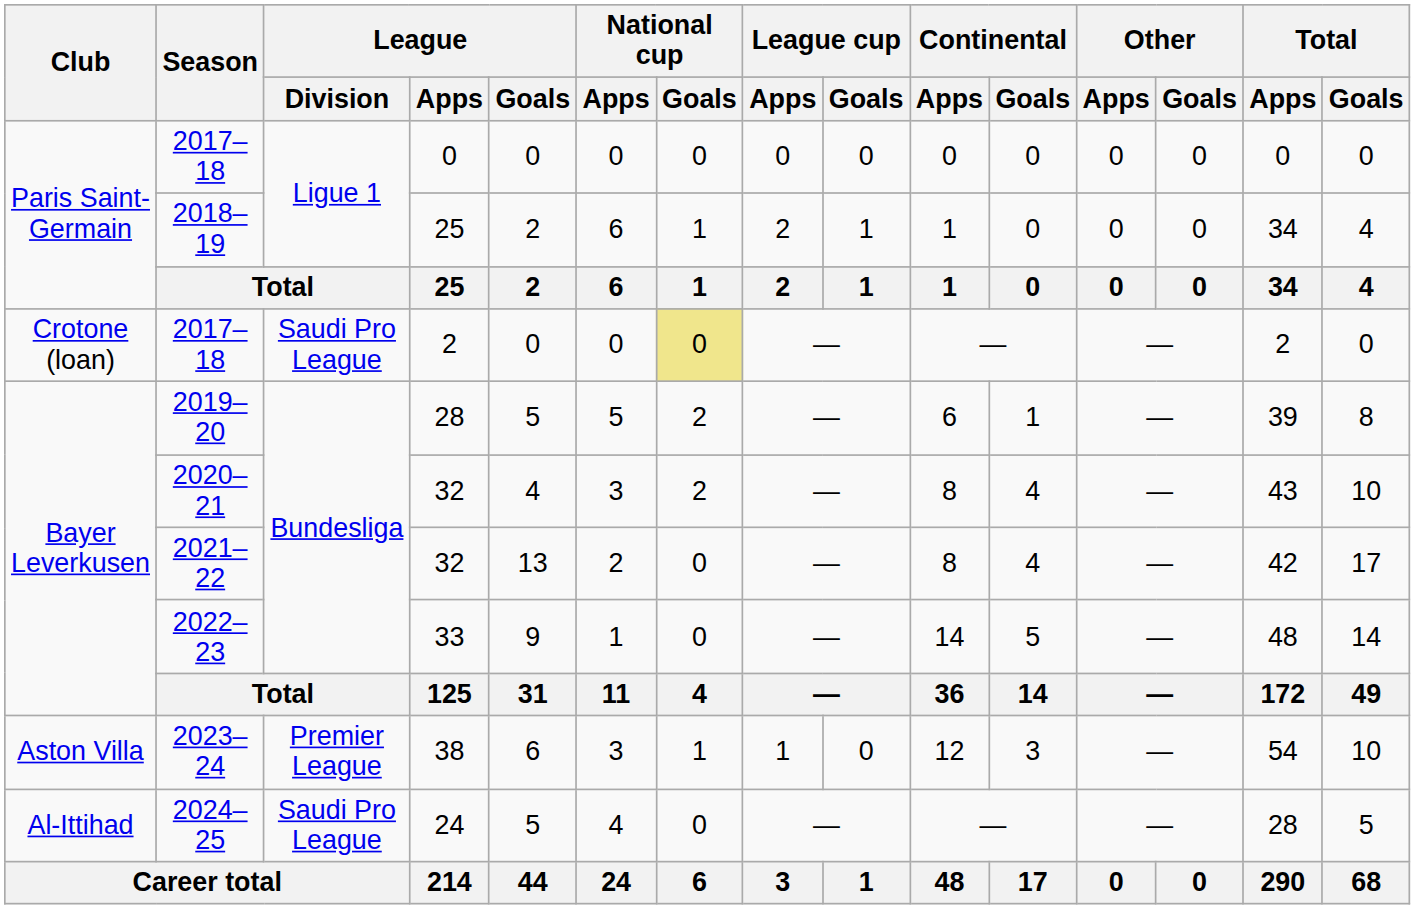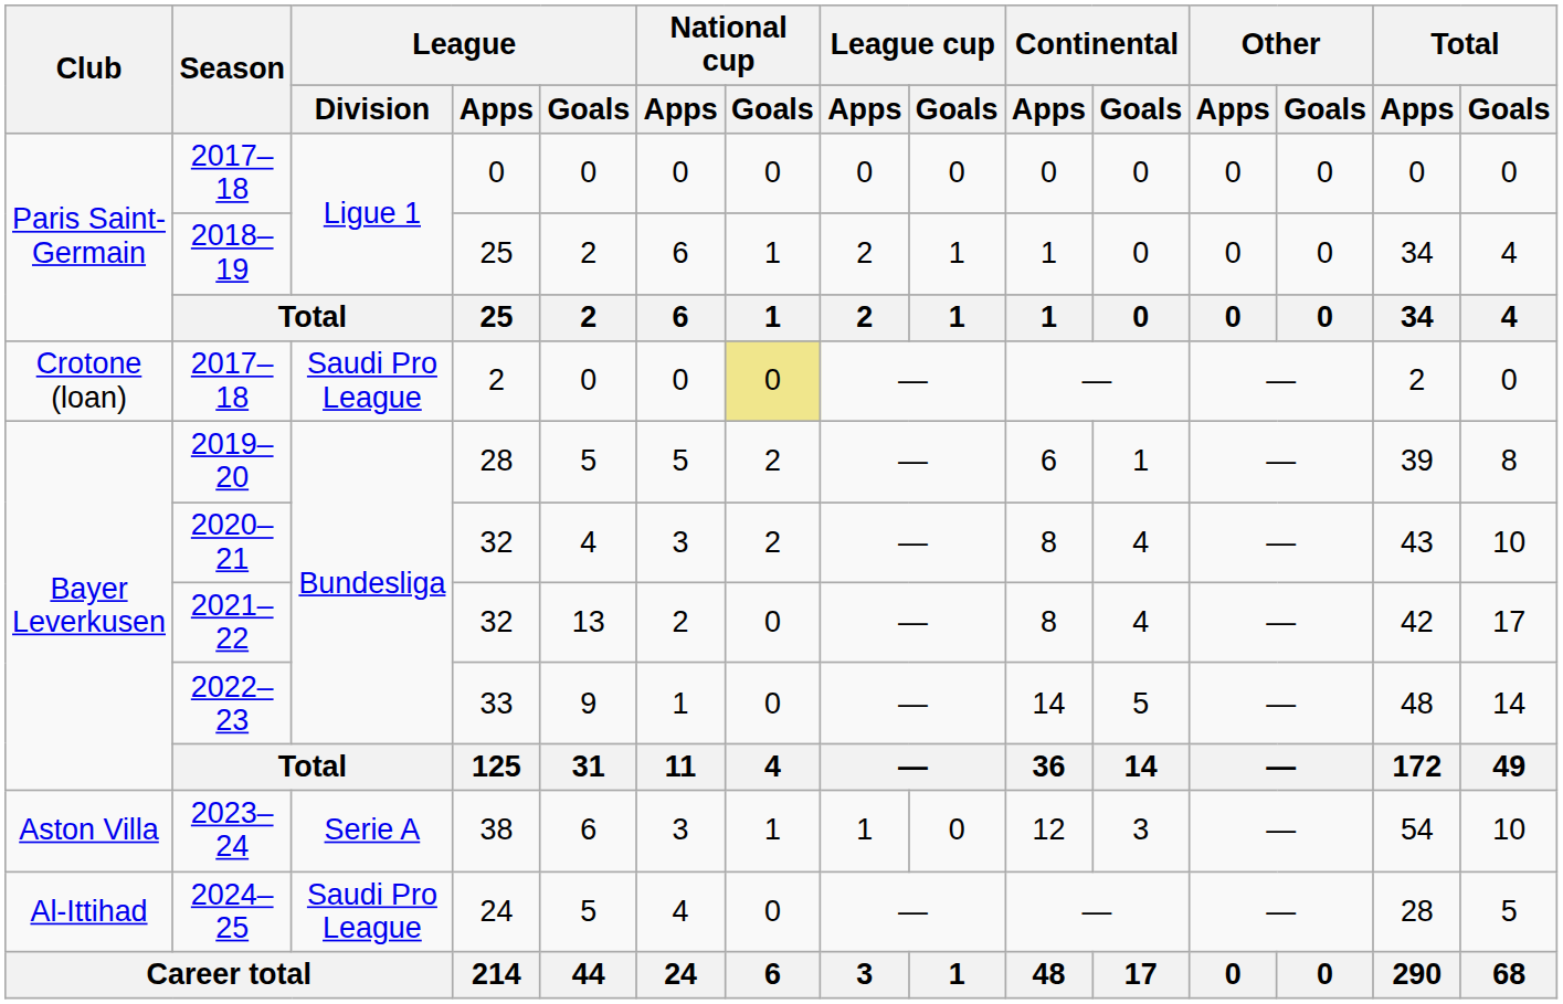2023–24 | League / Division: Premier League -> Serie A
